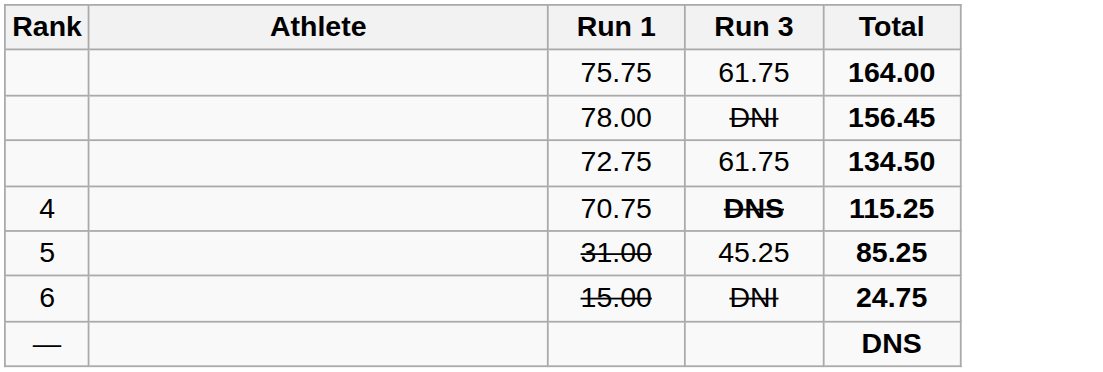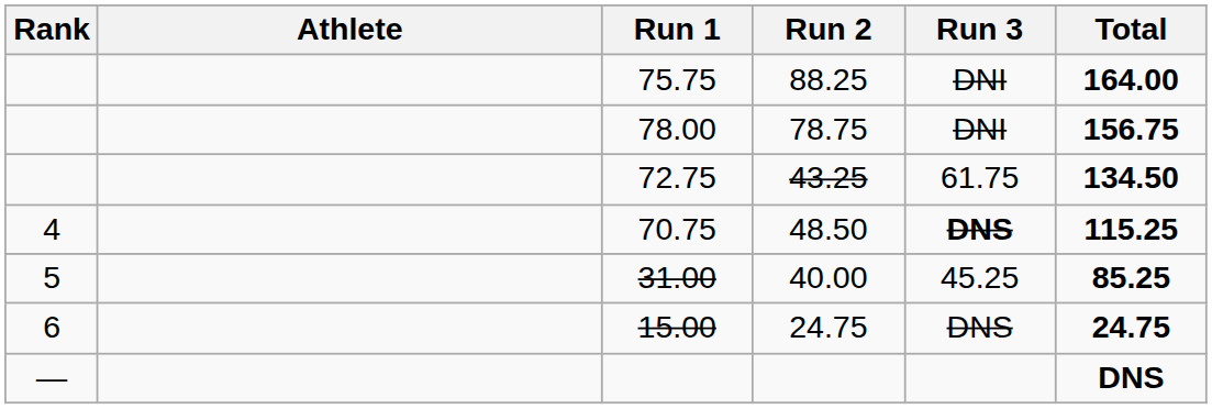+ column: Run 2 | 88.25 | 78.75 | 43.25 | 48.50 | 40.00 | 24.75
75.75 | Run 3: 61.75 -> DNI
78.00 | Total: 156.45 -> 156.75
15.00 | Run 3: DNI -> DNS
